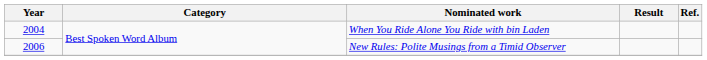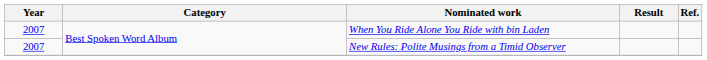When You Ride Alone You Ride with bin Laden | Year: 2004 -> 2007
New Rules: Polite Musings from a Timid Observer | Year: 2006 -> 2007
